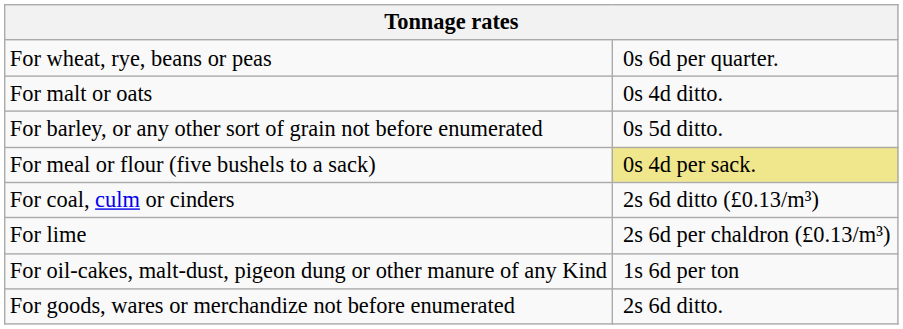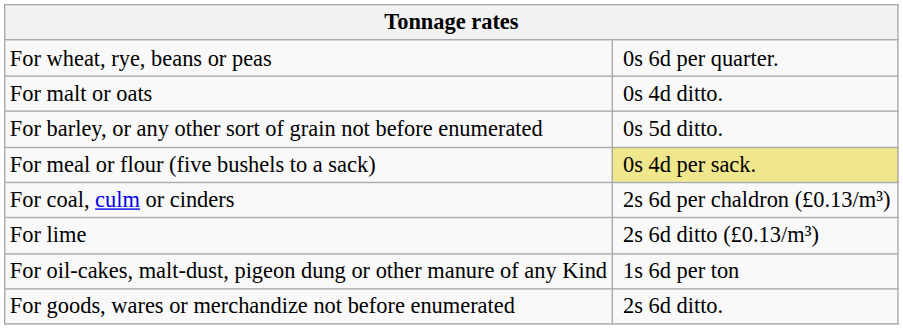For coal, culm or cinders | column 2: 2s 6d ditto (£0.13/m³) -> 2s 6d per chaldron (£0.13/m³)
For lime | column 2: 2s 6d per chaldron (£0.13/m³) -> 2s 6d ditto (£0.13/m³)
